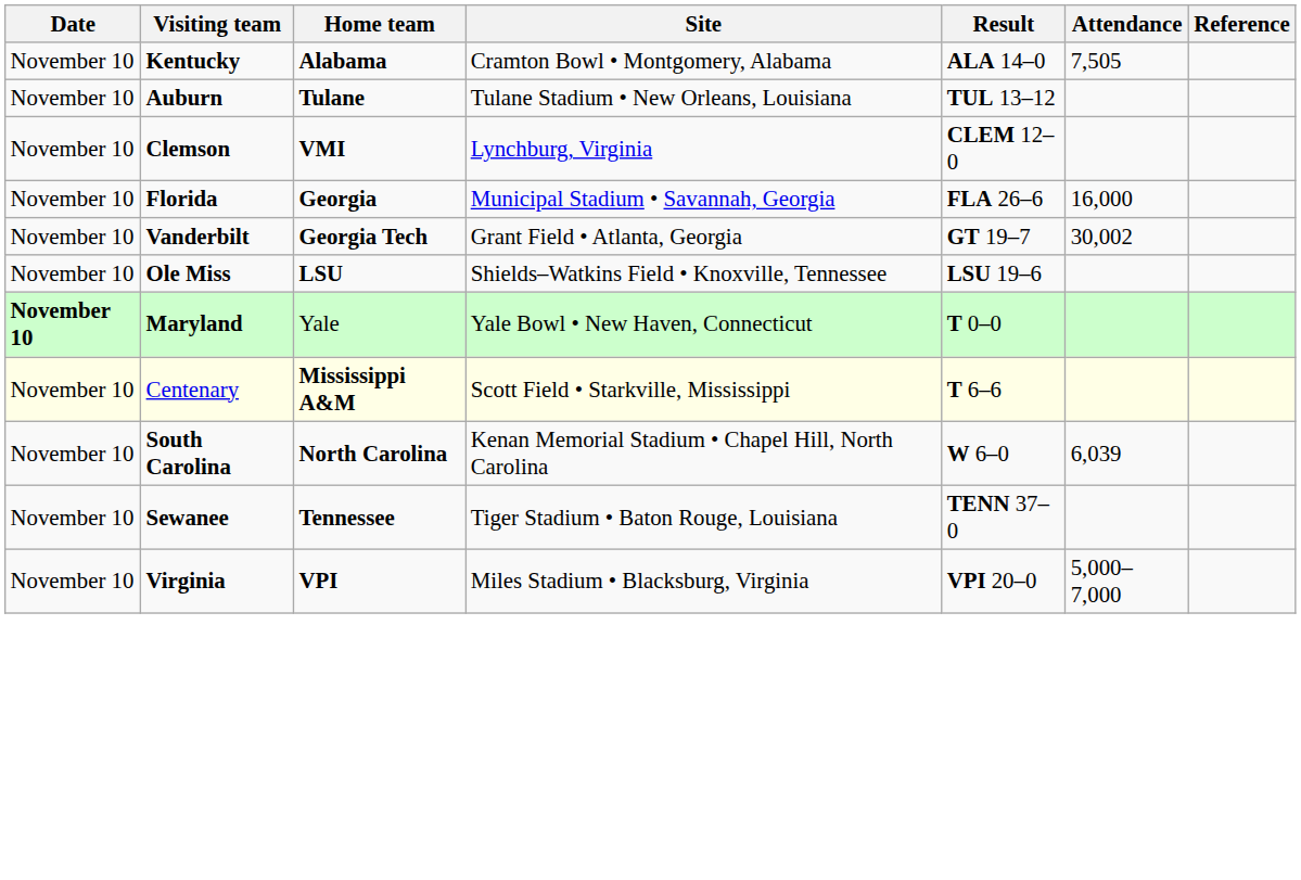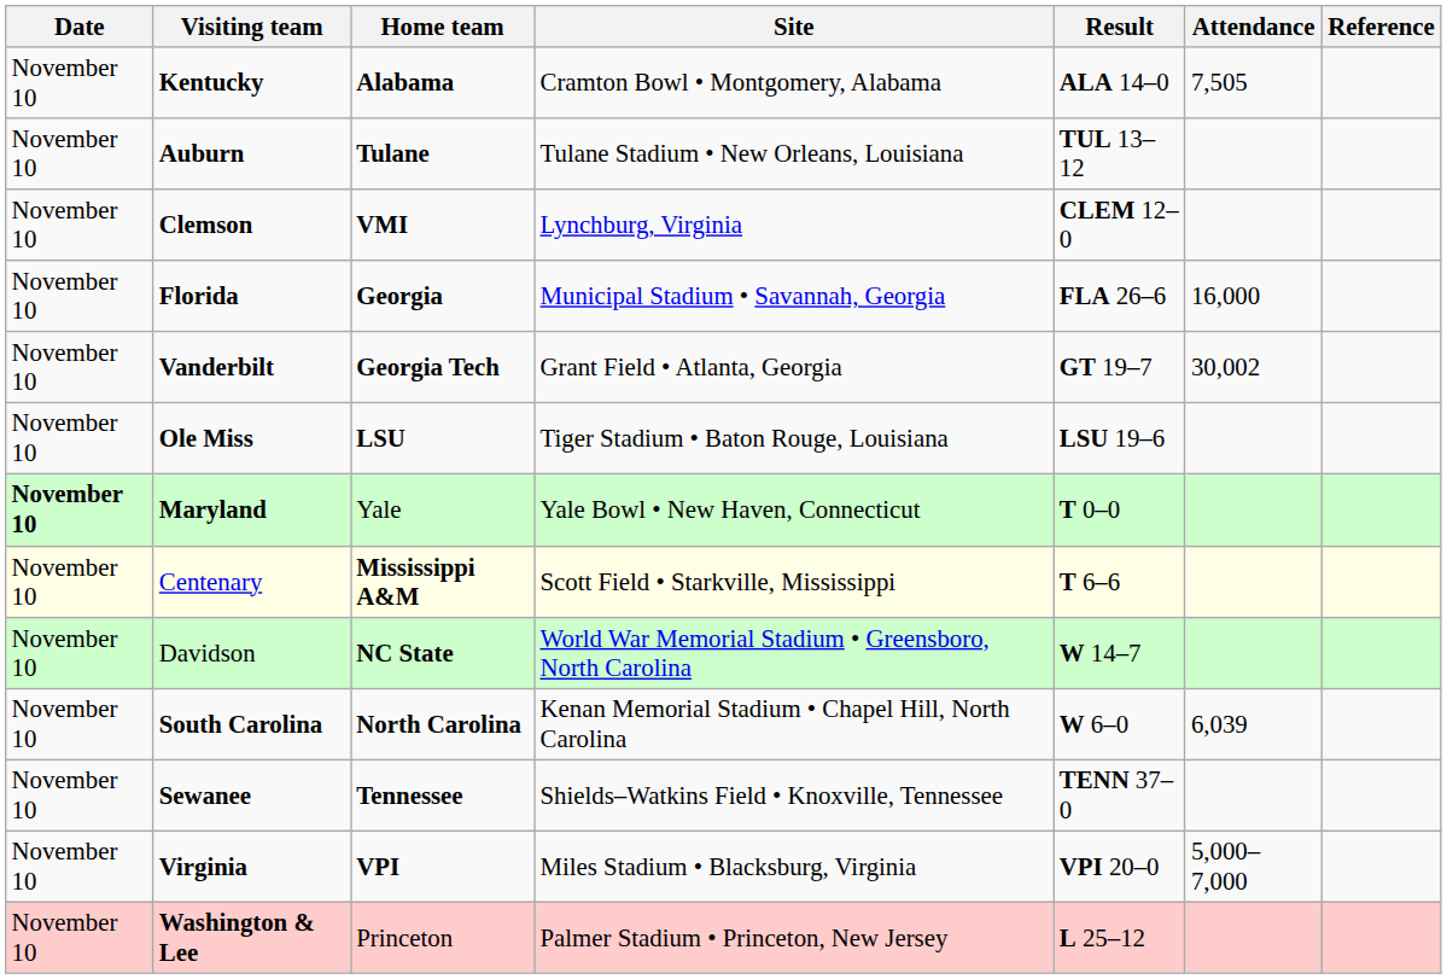Ole Miss | Site: Shields–Watkins Field • Knoxville, Tennessee -> Tiger Stadium • Baton Rouge, Louisiana
+ row: November 10 | Davidson | NC State | World War Memorial Stadium • Greensboro, North Carolina | W 14–7
Sewanee | Site: Tiger Stadium • Baton Rouge, Louisiana -> Shields–Watkins Field • Knoxville, Tennessee
+ row: November 10 | Washington & Lee | Princeton | Palmer Stadium • Princeton, New Jersey | L 25–12
